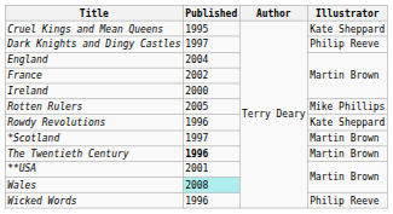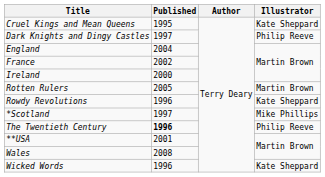Rotten Rulers | Illustrator: Mike Phillips -> Martin Brown
*Scotland | Illustrator: Martin Brown -> Mike Phillips
The Twentieth Century | Illustrator: Martin Brown -> Philip Reeve
Wales | Published: paleturquoise background -> no background
Wicked Words | Illustrator: Philip Reeve -> Kate Sheppard
